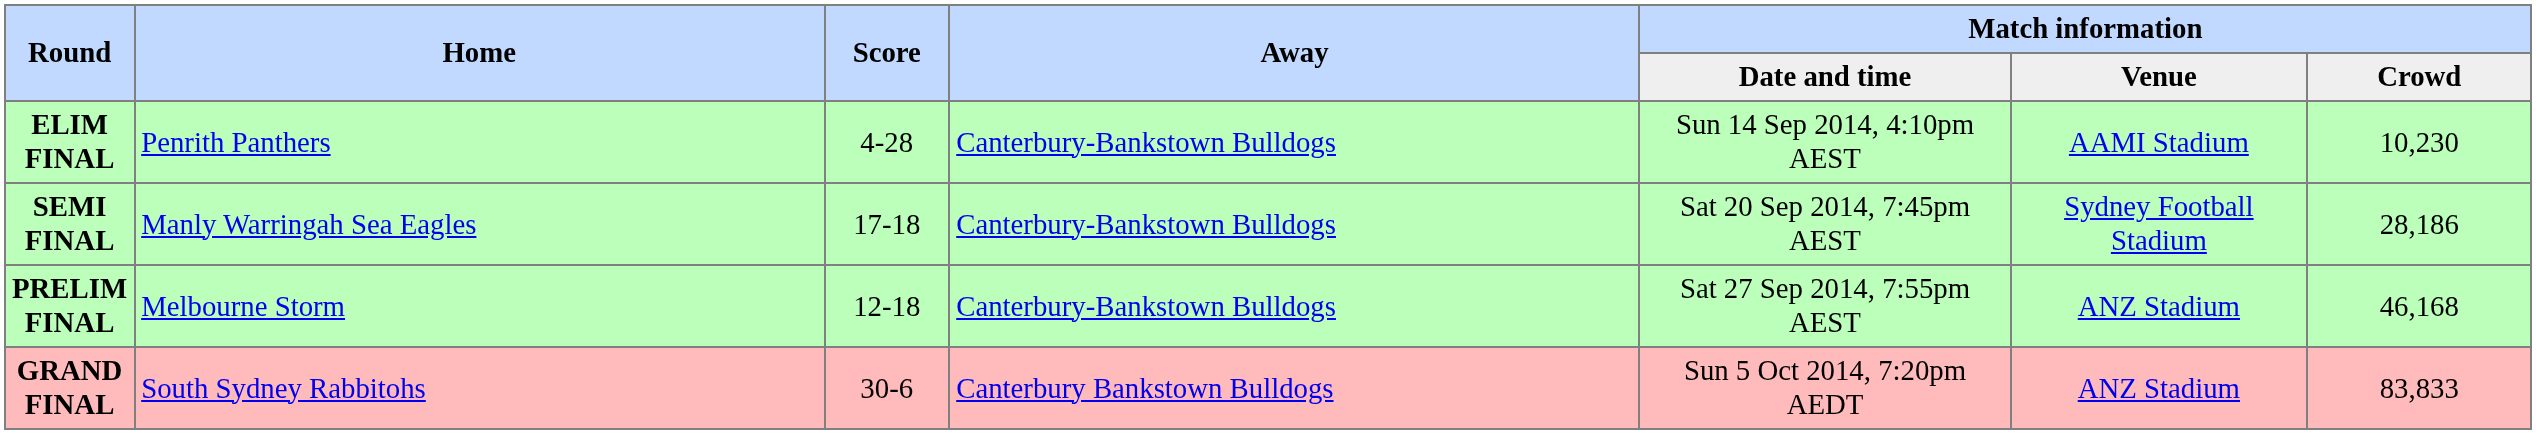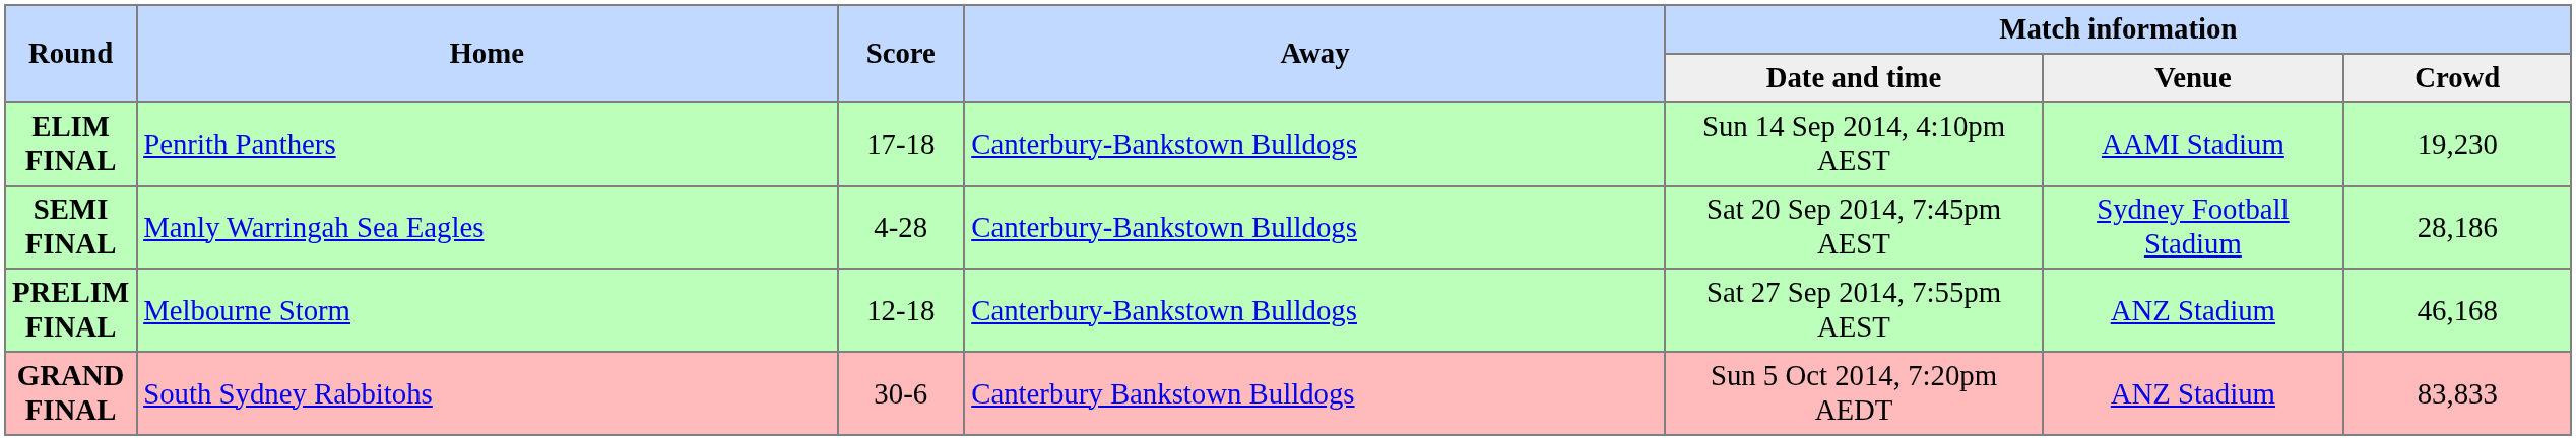ELIM FINAL | Score: 4-28 -> 17-18
ELIM FINAL | Match information / Crowd: 10,230 -> 19,230
SEMI FINAL | Score: 17-18 -> 4-28
